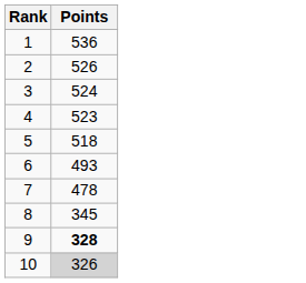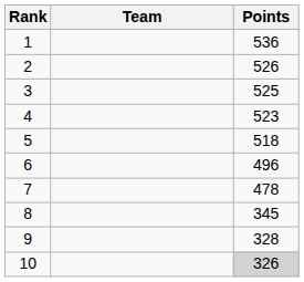+ column: Team
3 | Points: 524 -> 525
6 | Points: 493 -> 496
9 | Points: bold -> normal
